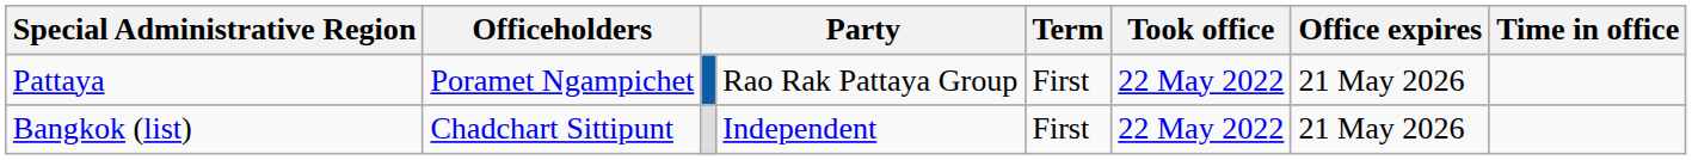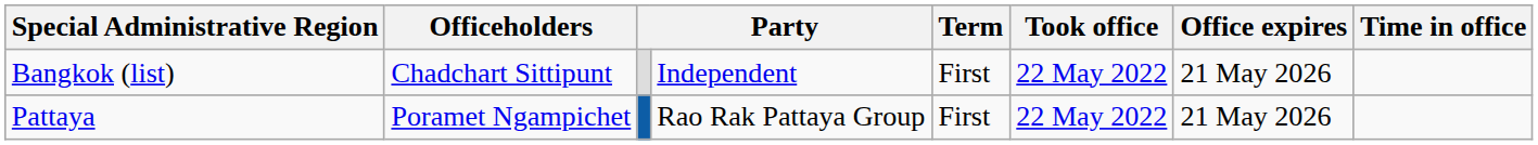rows swapped: Bangkok (list) <-> Pattaya
